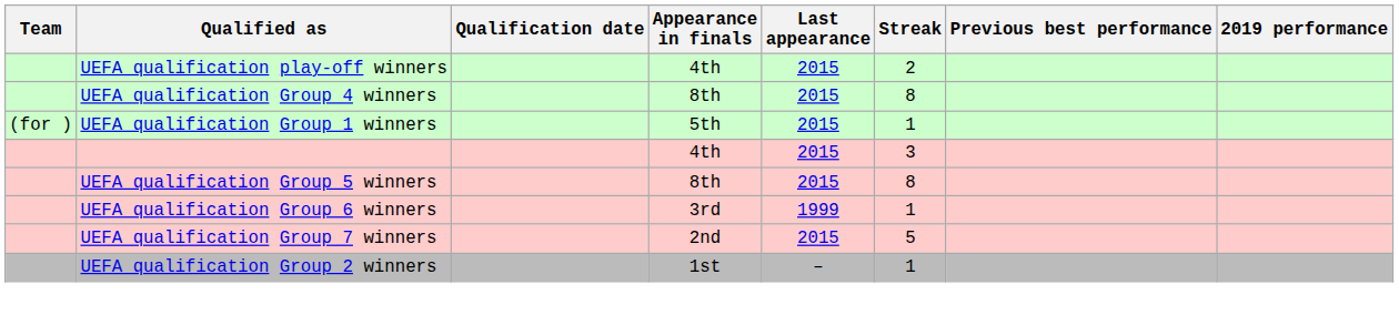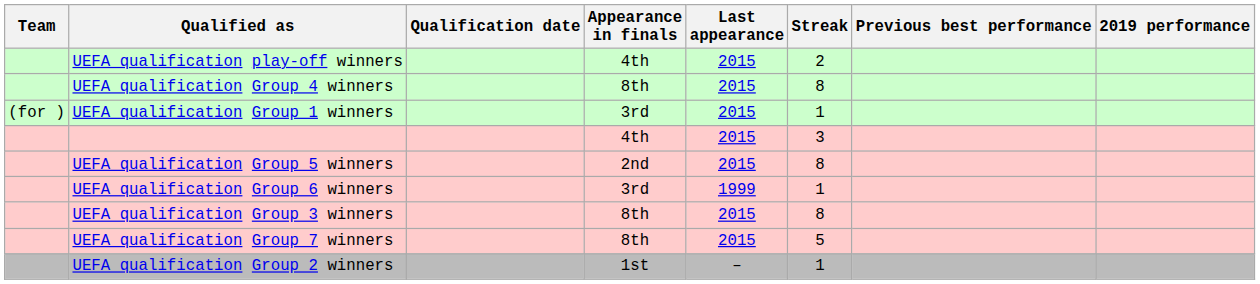UEFA qualification Group 1 winners | Appearance in finals: 5th -> 3rd
UEFA qualification Group 5 winners | Appearance in finals: 8th -> 2nd
+ row: UEFA qualification Group 3 winners | 8th | 2015 | 8
UEFA qualification Group 7 winners | Appearance in finals: 2nd -> 8th
